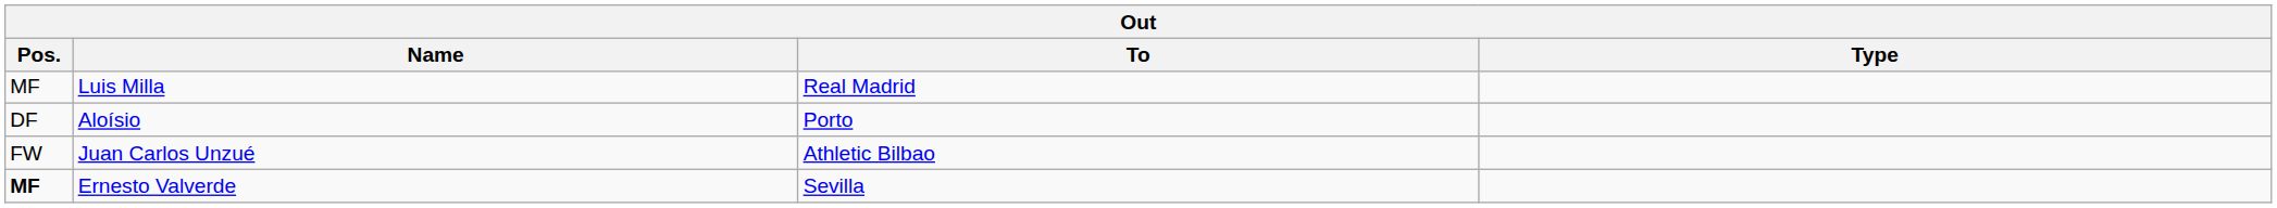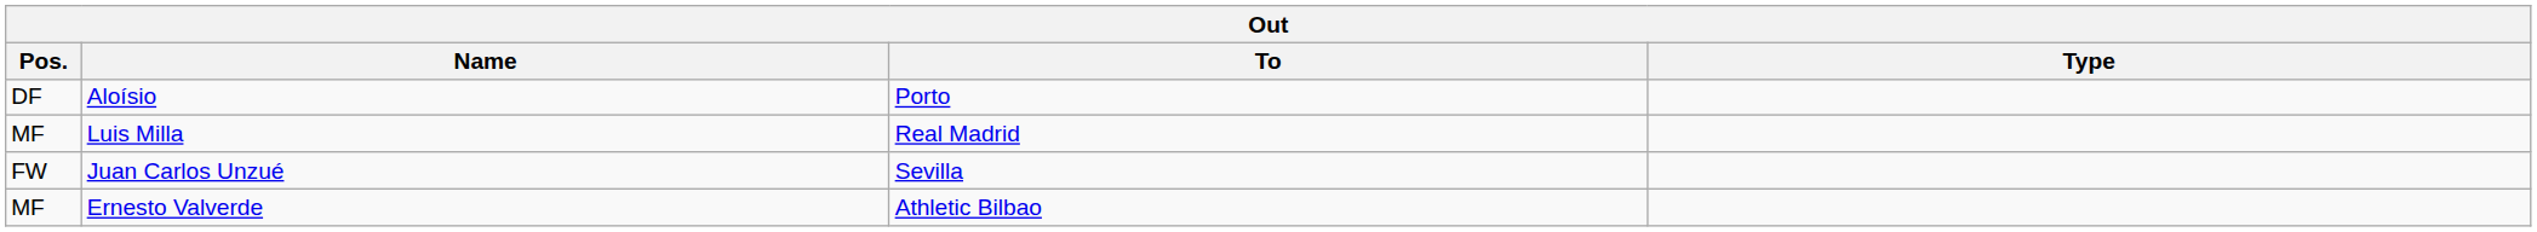rows swapped: Luis Milla <-> Aloísio
Juan Carlos Unzué | To: Athletic Bilbao -> Sevilla
Ernesto Valverde | Pos.: bold -> normal
Ernesto Valverde | To: Sevilla -> Athletic Bilbao
